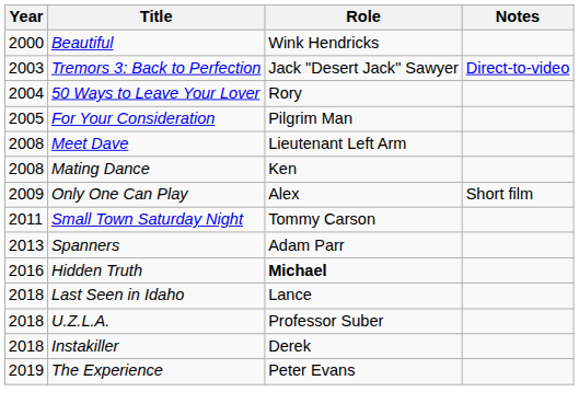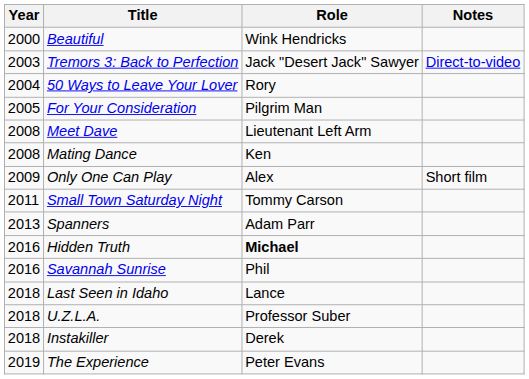+ row: 2016 | Savannah Sunrise | Phil
